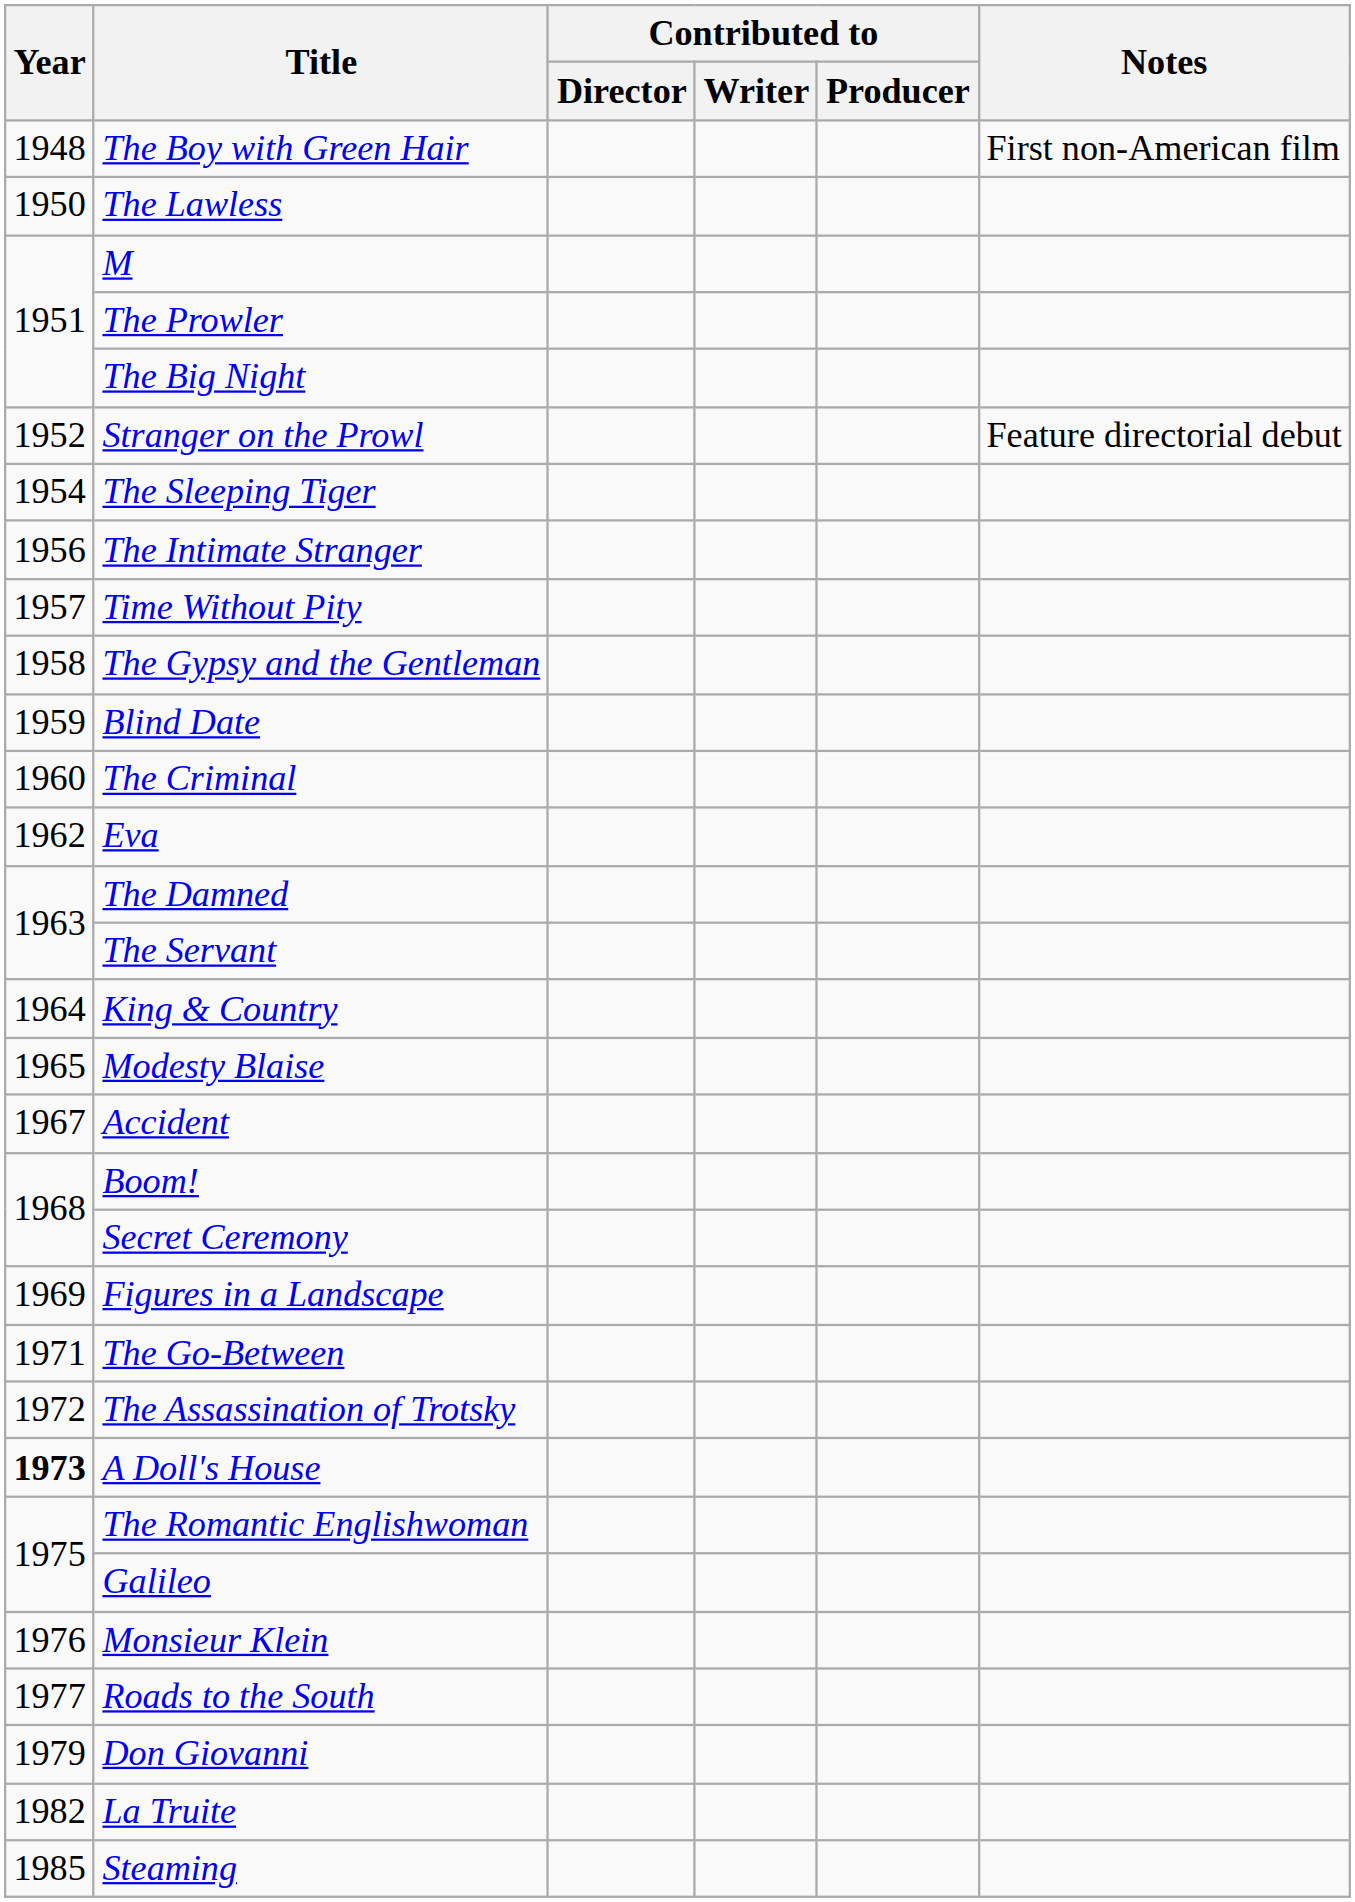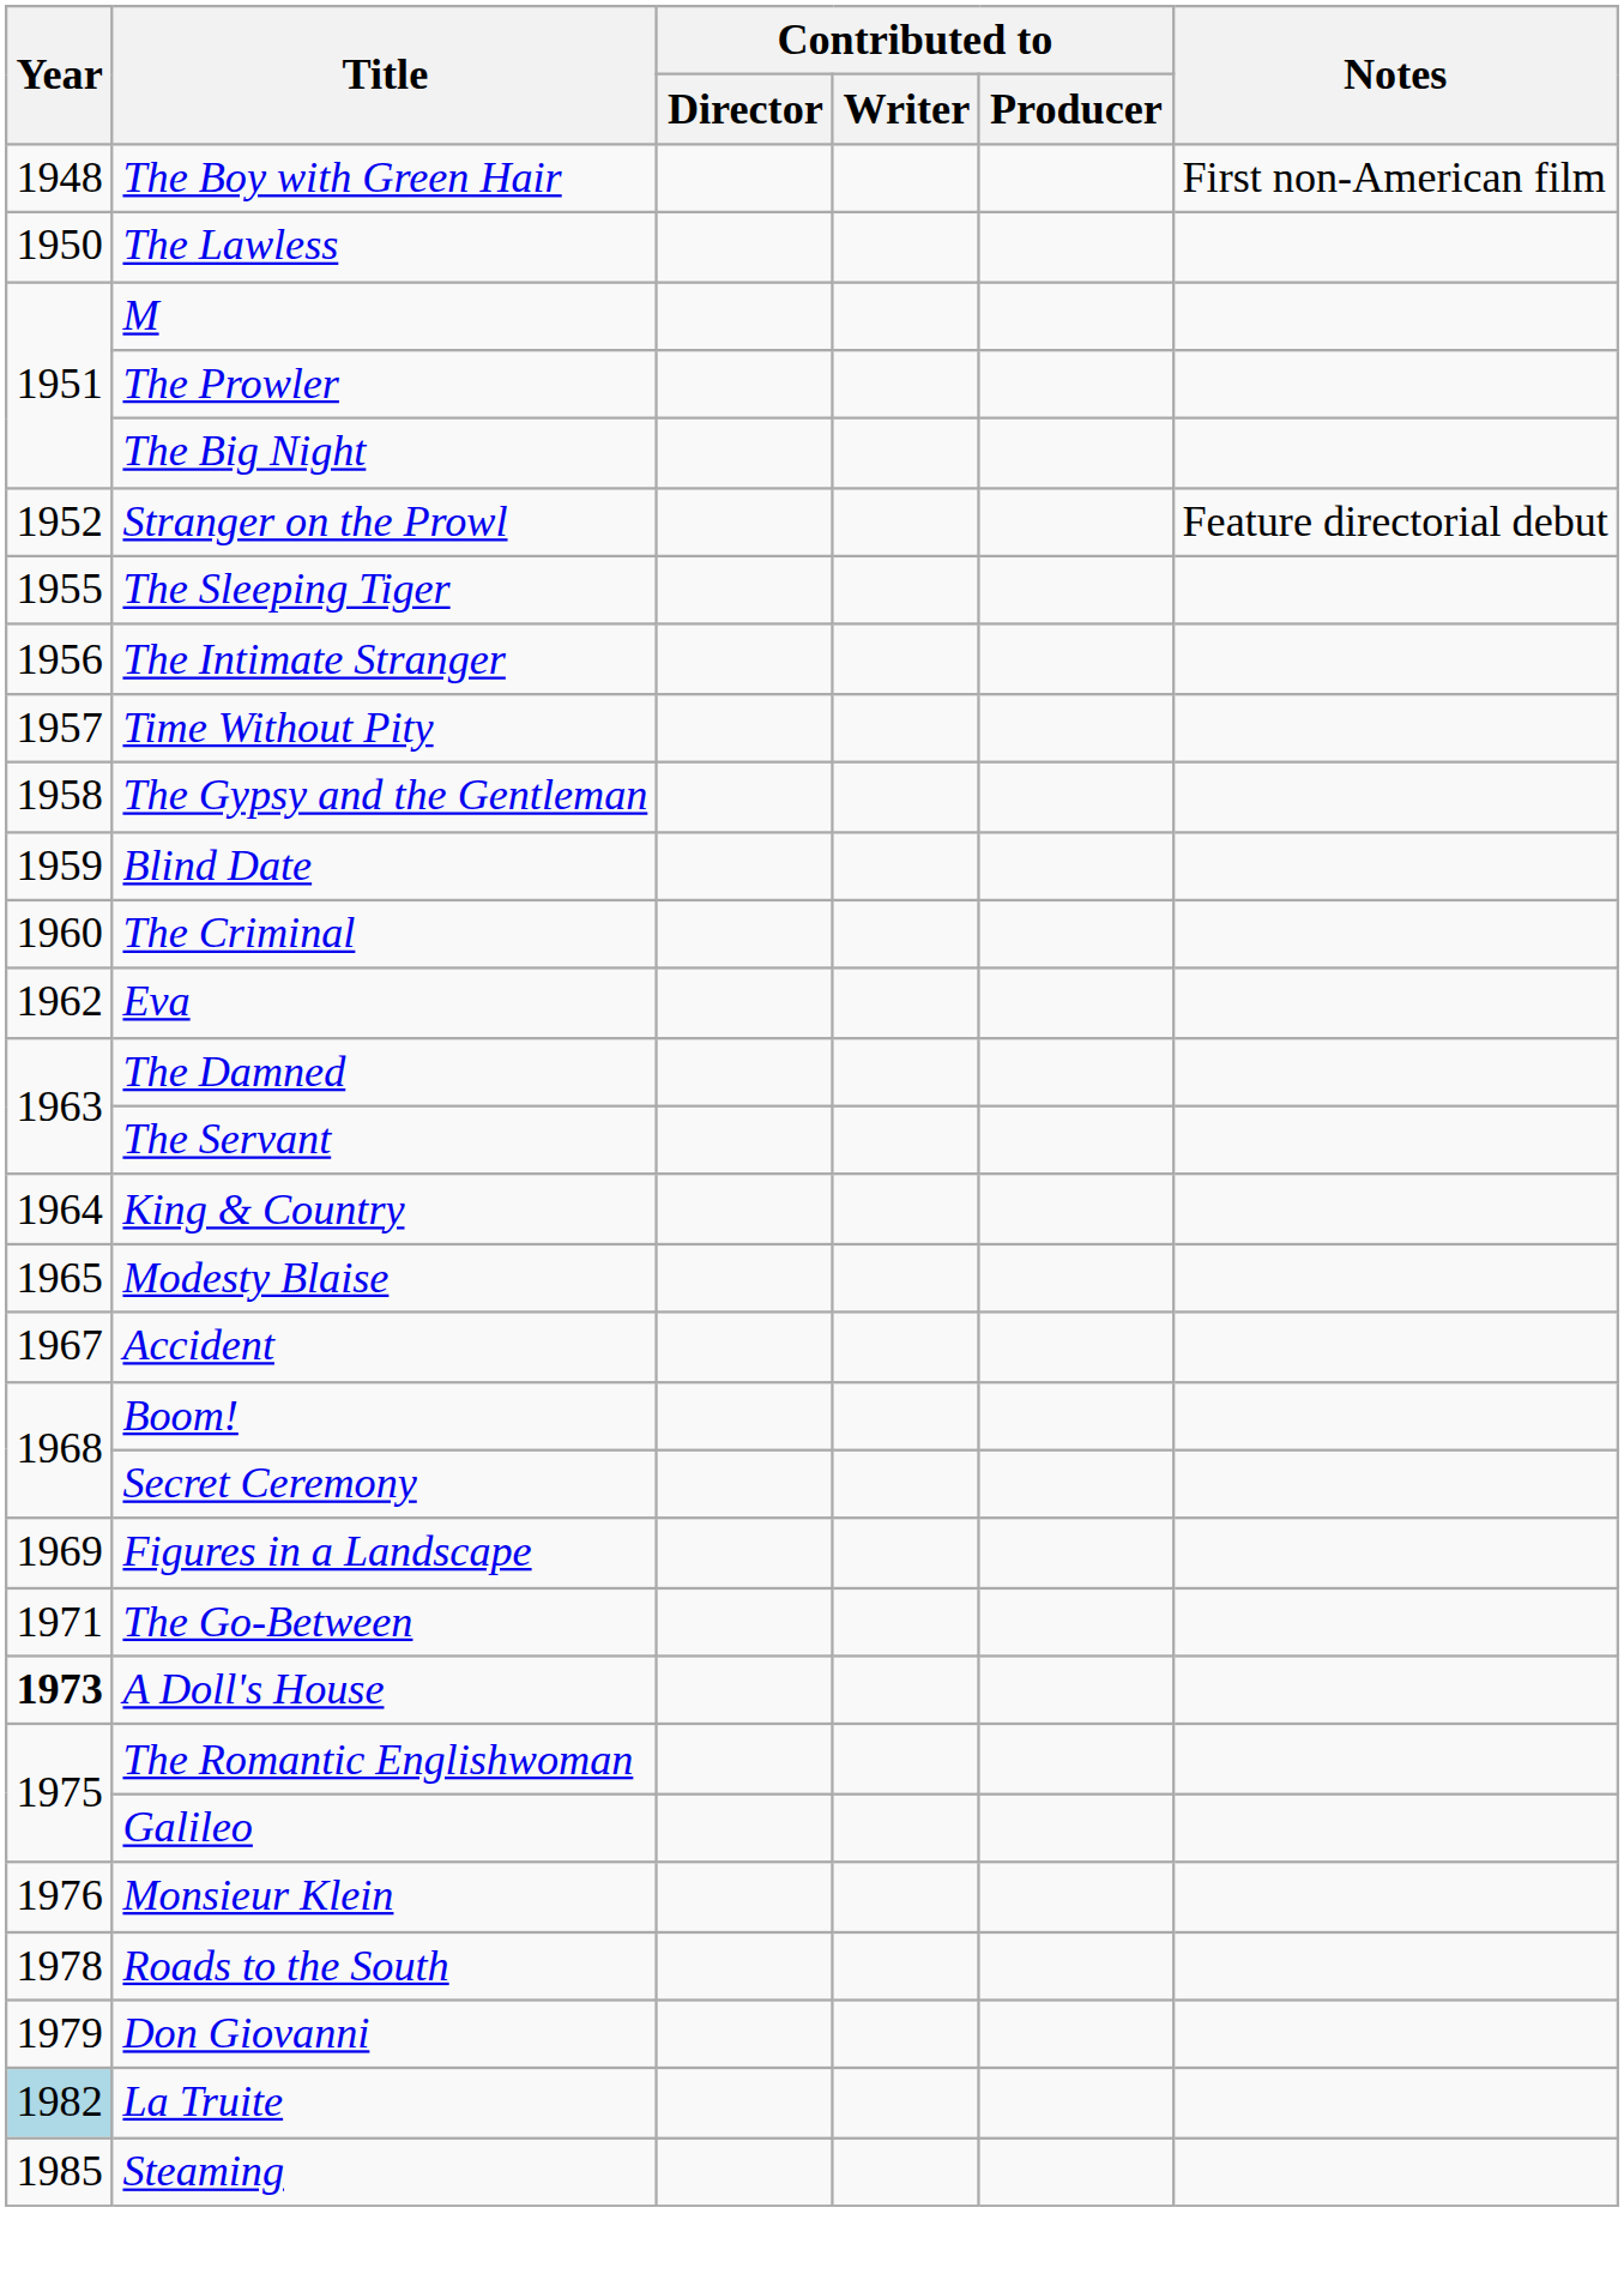The Sleeping Tiger | Year: 1954 -> 1955
- row: 1972 | The Assassination of Trotsky
Roads to the South | Year: 1977 -> 1978
La Truite | Year: no background -> lightblue background
